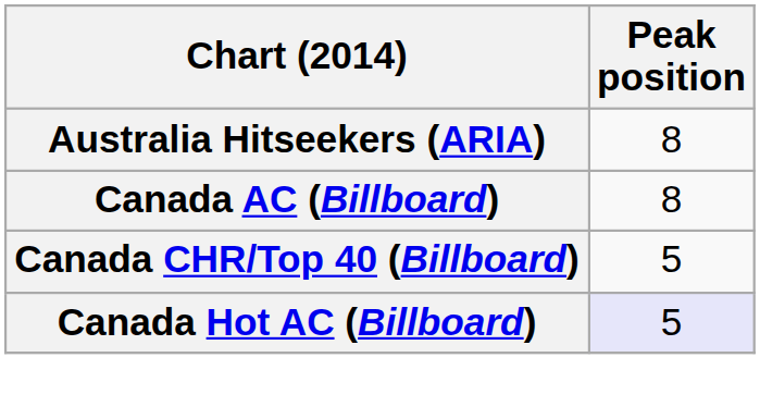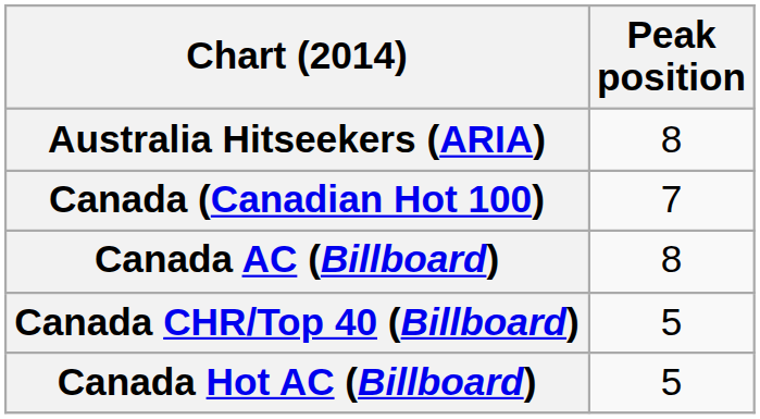+ row: Canada (Canadian Hot 100) | 7
Canada Hot AC (Billboard) | Peak position: lavender background -> no background
